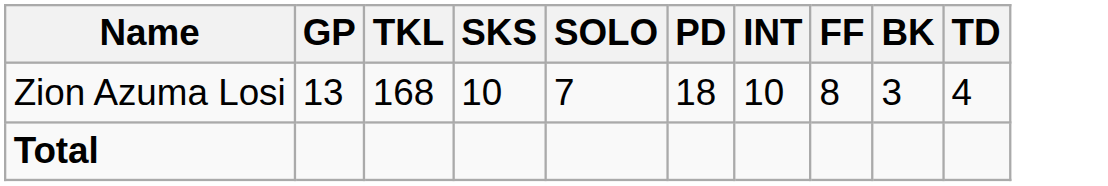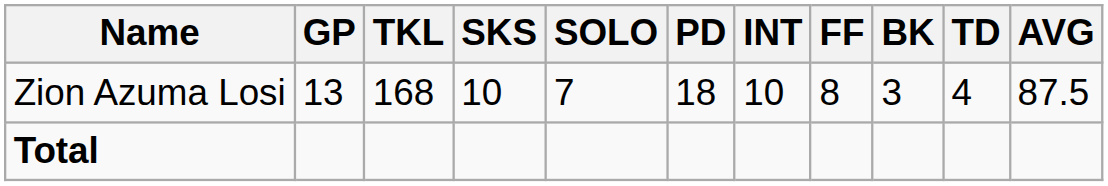+ column: AVG | 87.5
